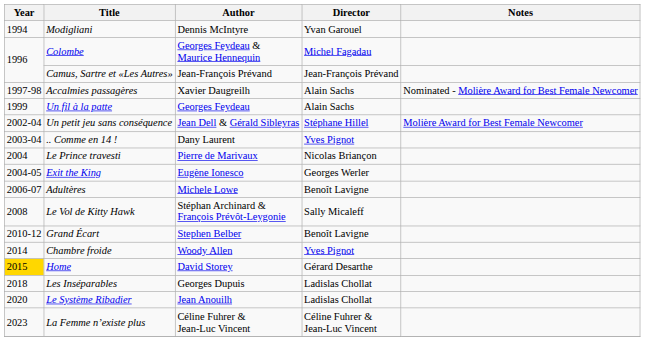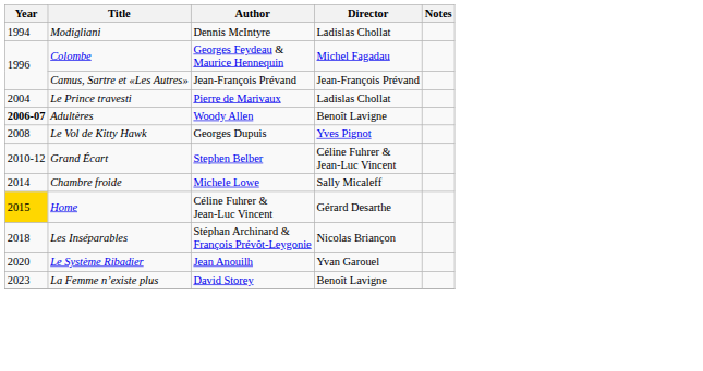Modigliani | Director: Yvan Garouel -> Ladislas Chollat
- row: 1997-98 | Accalmies passagères | Xavier Daugreilh | Alain Sachs | Nominated - Molière Award for Best Female Newcomer
- row: 1999 | Un fil à la patte | Georges Feydeau | Alain Sachs
- row: 2002-04 | Un petit jeu sans conséquence | Jean Dell & Gérald Sibleyras | Stéphane Hillel | Molière Award for Best Female Newcomer
- row: 2003-04 | .. Comme en 14 ! | Dany Laurent | Yves Pignot
Le Prince travesti | Director: Nicolas Briançon -> Ladislas Chollat
- row: 2004-05 | Exit the King | Eugène Ionesco | Georges Werler
Adultères | Year: normal -> bold
Adultères | Author: Michele Lowe -> Woody Allen
Le Vol de Kitty Hawk | Author: Stéphan Archinard & François Prévôt-Leygonie -> Georges Dupuis
Le Vol de Kitty Hawk | Director: Sally Micaleff -> Yves Pignot
Grand Écart | Director: Benoît Lavigne -> Céline Fuhrer & Jean-Luc Vincent
Chambre froide | Author: Woody Allen -> Michele Lowe
Chambre froide | Director: Yves Pignot -> Sally Micaleff
Home | Author: David Storey -> Céline Fuhrer & Jean-Luc Vincent
Les Inséparables | Author: Georges Dupuis -> Stéphan Archinard & François Prévôt-Leygonie
Les Inséparables | Director: Ladislas Chollat -> Nicolas Briançon
Le Système Ribadier | Director: Ladislas Chollat -> Yvan Garouel
La Femme n’existe plus | Author: Céline Fuhrer & Jean-Luc Vincent -> David Storey
La Femme n’existe plus | Director: Céline Fuhrer & Jean-Luc Vincent -> Benoît Lavigne
